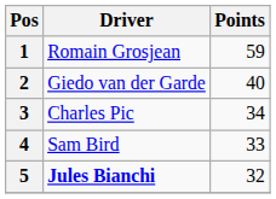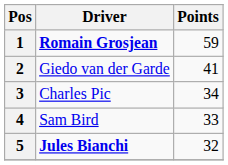1 | Driver: normal -> bold
2 | Points: 40 -> 41
